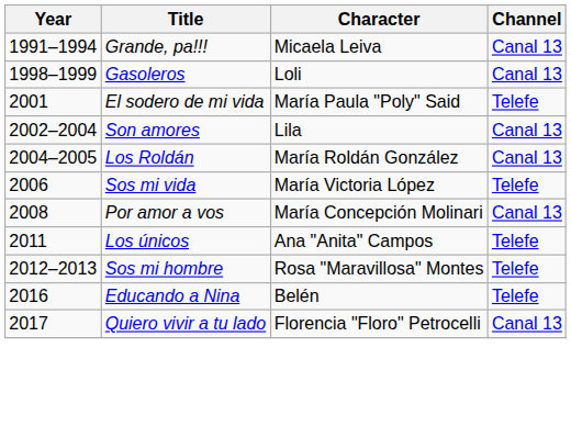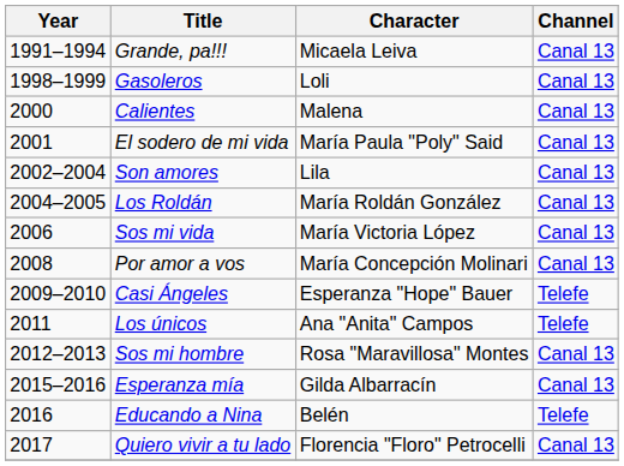+ row: 2000 | Calientes | Malena | Canal 13
El sodero de mi vida | Channel: Telefe -> Canal 13
Sos mi vida | Channel: Telefe -> Canal 13
+ row: 2009–2010 | Casi Ángeles | Esperanza "Hope" Bauer | Telefe
Sos mi hombre | Channel: Telefe -> Canal 13
+ row: 2015–2016 | Esperanza mía | Gilda Albarracín | Canal 13
